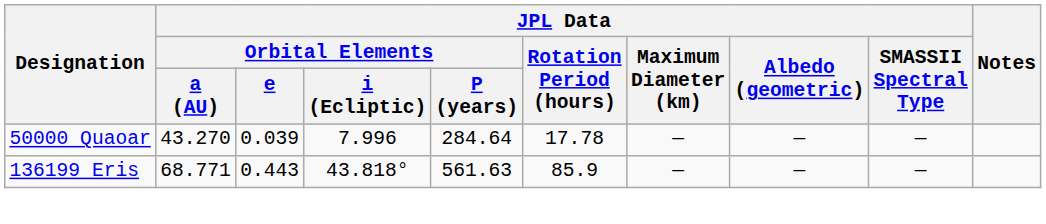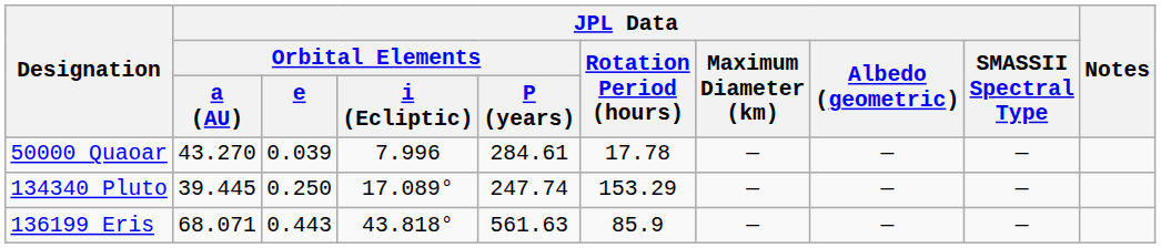50000 Quaoar | JPL Data / Orbital Elements / P (years): 284.64 -> 284.61
+ row: 134340 Pluto | 39.445 | 0.250 | 17.089° | 247.74 | 153.29 | — | — | —
136199 Eris | JPL Data / Orbital Elements / a (AU): 68.771 -> 68.071
